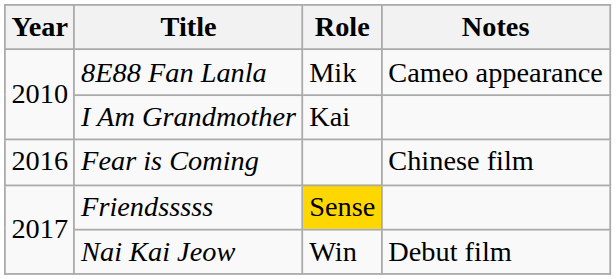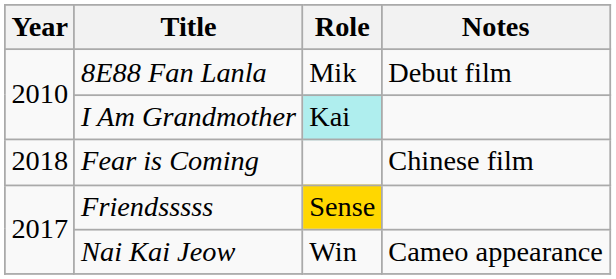8E88 Fan Lanla | Notes: Cameo appearance -> Debut film
I Am Grandmother | Role: no background -> paleturquoise background
Fear is Coming | Year: 2016 -> 2018
Nai Kai Jeow | Notes: Debut film -> Cameo appearance
